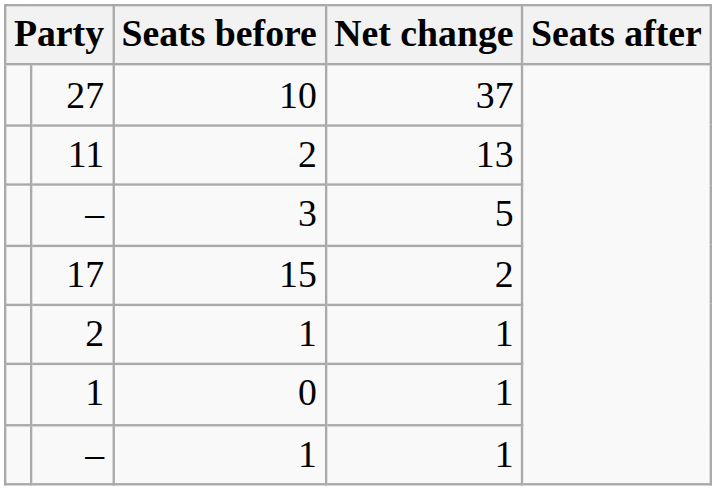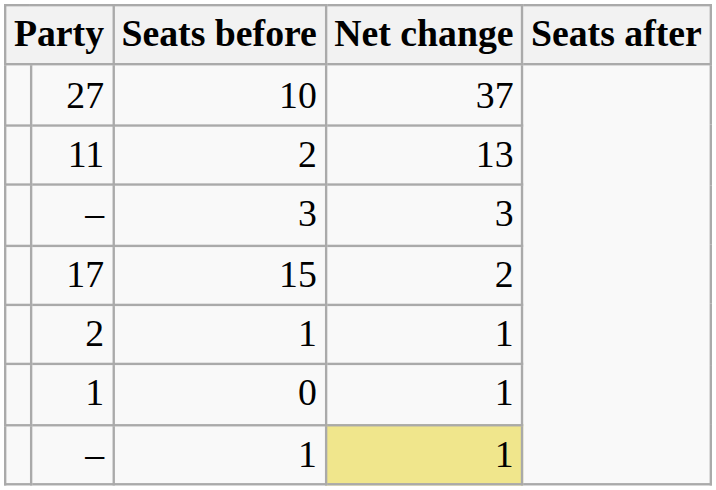– / 3 | Net change: 5 -> 3
– / 1 | Net change: no background -> khaki background
